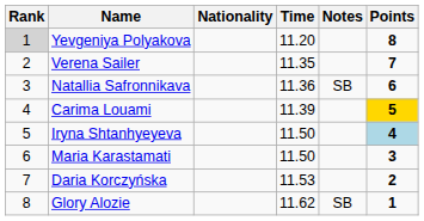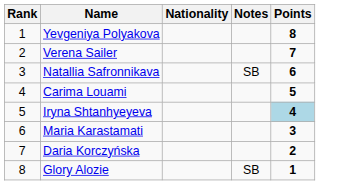- column: Time | 11.20 | 11.35 | 11.36 | 11.39 | 11.50 | 11.50 | 11.53 | 11.62
Yevgeniya Polyakova | Rank: lightgrey background -> no background
Carima Louami | Points: gold background -> no background
